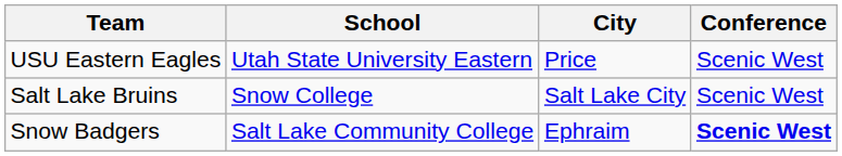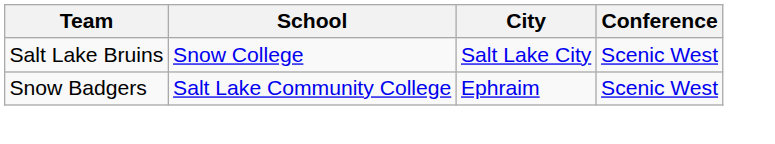- row: USU Eastern Eagles | Utah State University Eastern | Price | Scenic West
Snow Badgers | Conference: bold -> normal
